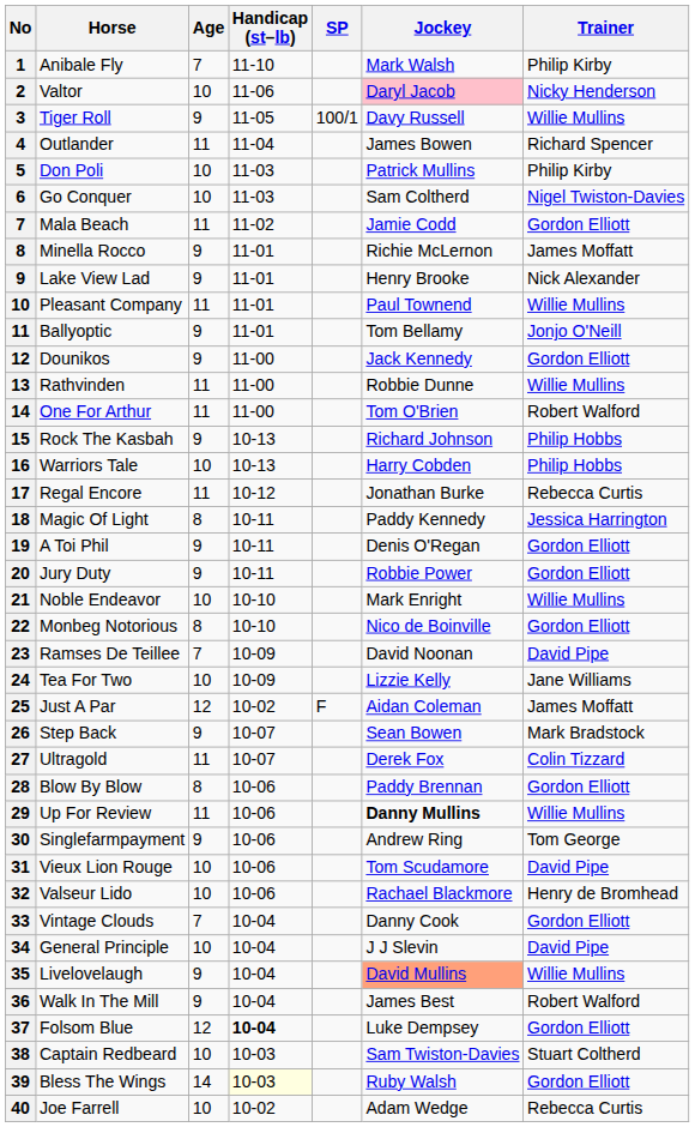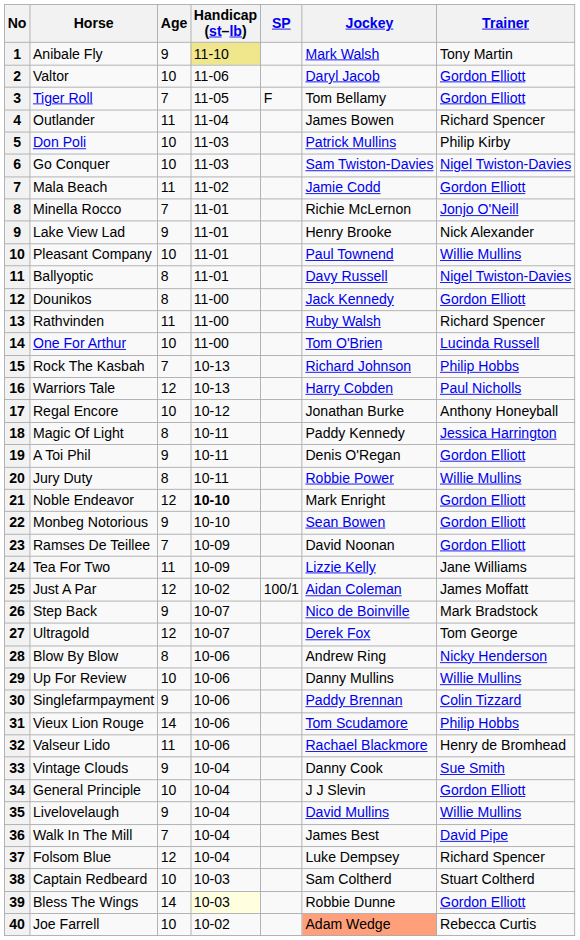Anibale Fly | Age: 7 -> 9
Anibale Fly | Handicap (st–lb): no background -> khaki background
Anibale Fly | Trainer: Philip Kirby -> Tony Martin
Valtor | Jockey: pink background -> no background
Valtor | Trainer: Nicky Henderson -> Gordon Elliott
Tiger Roll | Age: 9 -> 7
Tiger Roll | SP: 100/1 -> F
Tiger Roll | Jockey: Davy Russell -> Tom Bellamy
Tiger Roll | Trainer: Willie Mullins -> Gordon Elliott
Go Conquer | Jockey: Sam Coltherd -> Sam Twiston-Davies
Minella Rocco | Age: 9 -> 7
Minella Rocco | Trainer: James Moffatt -> Jonjo O'Neill
Pleasant Company | Age: 11 -> 10
Ballyoptic | Age: 9 -> 8
Ballyoptic | Jockey: Tom Bellamy -> Davy Russell
Ballyoptic | Trainer: Jonjo O'Neill -> Nigel Twiston-Davies
Dounikos | Age: 9 -> 8
Rathvinden | Jockey: Robbie Dunne -> Ruby Walsh
Rathvinden | Trainer: Willie Mullins -> Richard Spencer
One For Arthur | Age: 11 -> 10
One For Arthur | Trainer: Robert Walford -> Lucinda Russell
Rock The Kasbah | Age: 9 -> 7
Warriors Tale | Age: 10 -> 12
Warriors Tale | Trainer: Philip Hobbs -> Paul Nicholls
Regal Encore | Age: 11 -> 10
Regal Encore | Trainer: Rebecca Curtis -> Anthony Honeyball
Jury Duty | Age: 9 -> 8
Jury Duty | Trainer: Gordon Elliott -> Willie Mullins
Noble Endeavor | Age: 10 -> 12
Noble Endeavor | Handicap (st–lb): normal -> bold
Noble Endeavor | Trainer: Willie Mullins -> Gordon Elliott
Monbeg Notorious | Age: 8 -> 9
Monbeg Notorious | Jockey: Nico de Boinville -> Sean Bowen
Ramses De Teillee | Trainer: David Pipe -> Gordon Elliott
Tea For Two | Age: 10 -> 11
Just A Par | SP: F -> 100/1
Step Back | Jockey: Sean Bowen -> Nico de Boinville
Ultragold | Age: 11 -> 12
Ultragold | Trainer: Colin Tizzard -> Tom George
Blow By Blow | Jockey: Paddy Brennan -> Andrew Ring
Blow By Blow | Trainer: Gordon Elliott -> Nicky Henderson
Up For Review | Age: 11 -> 10
Up For Review | Jockey: bold -> normal
Singlefarmpayment | Jockey: Andrew Ring -> Paddy Brennan
Singlefarmpayment | Trainer: Tom George -> Colin Tizzard
Vieux Lion Rouge | Age: 10 -> 14
Vieux Lion Rouge | Trainer: David Pipe -> Philip Hobbs
Valseur Lido | Age: 10 -> 11
Vintage Clouds | Age: 7 -> 9
Vintage Clouds | Trainer: Gordon Elliott -> Sue Smith
General Principle | Trainer: David Pipe -> Gordon Elliott
Livelovelaugh | Jockey: lightsalmon background -> no background
Walk In The Mill | Age: 9 -> 7
Walk In The Mill | Trainer: Robert Walford -> David Pipe
Folsom Blue | Handicap (st–lb): bold -> normal
Folsom Blue | Trainer: Gordon Elliott -> Richard Spencer
Captain Redbeard | Jockey: Sam Twiston-Davies -> Sam Coltherd
Bless The Wings | Jockey: Ruby Walsh -> Robbie Dunne
Joe Farrell | Jockey: no background -> lightsalmon background
